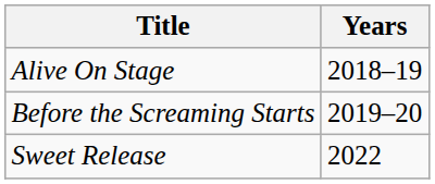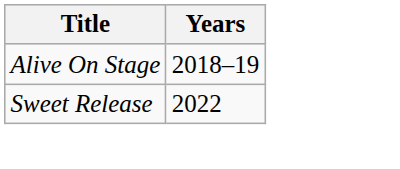- row: Before the Screaming Starts | 2019–20
